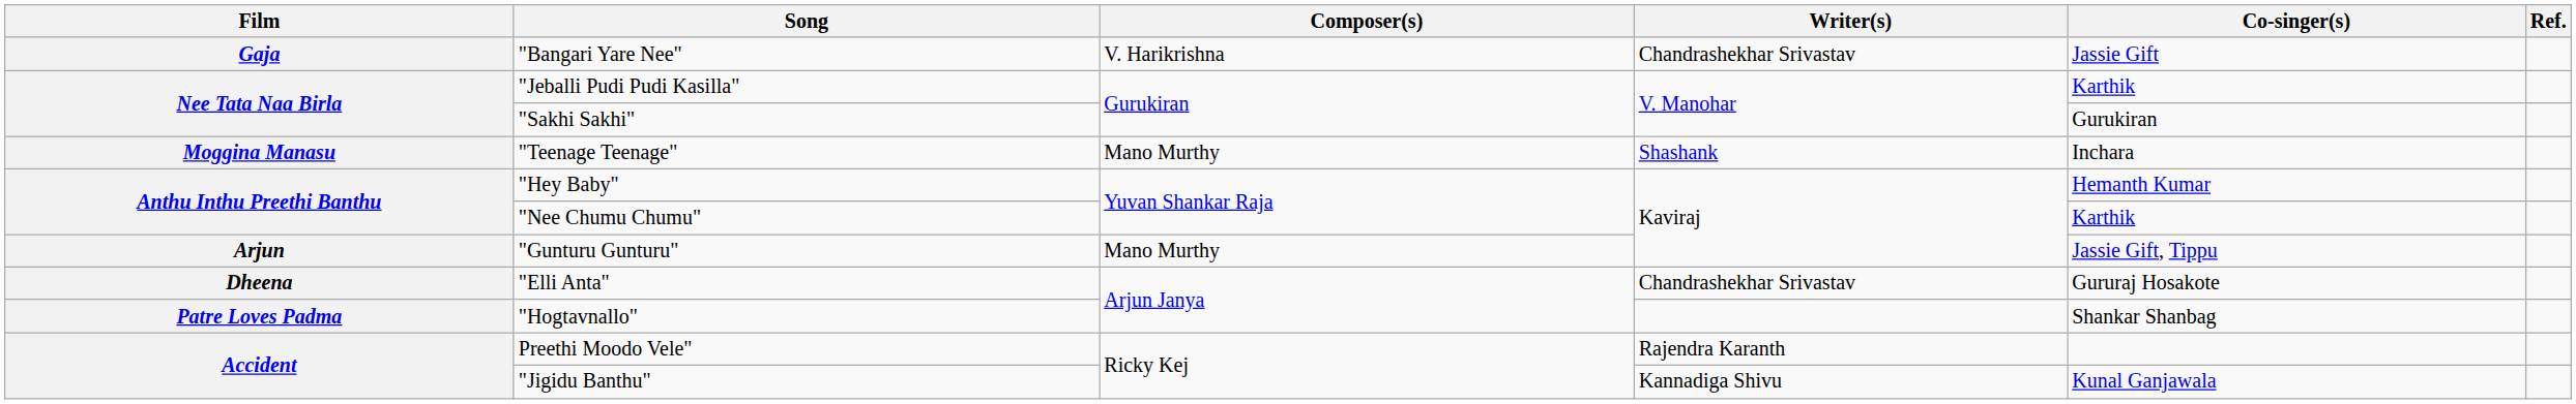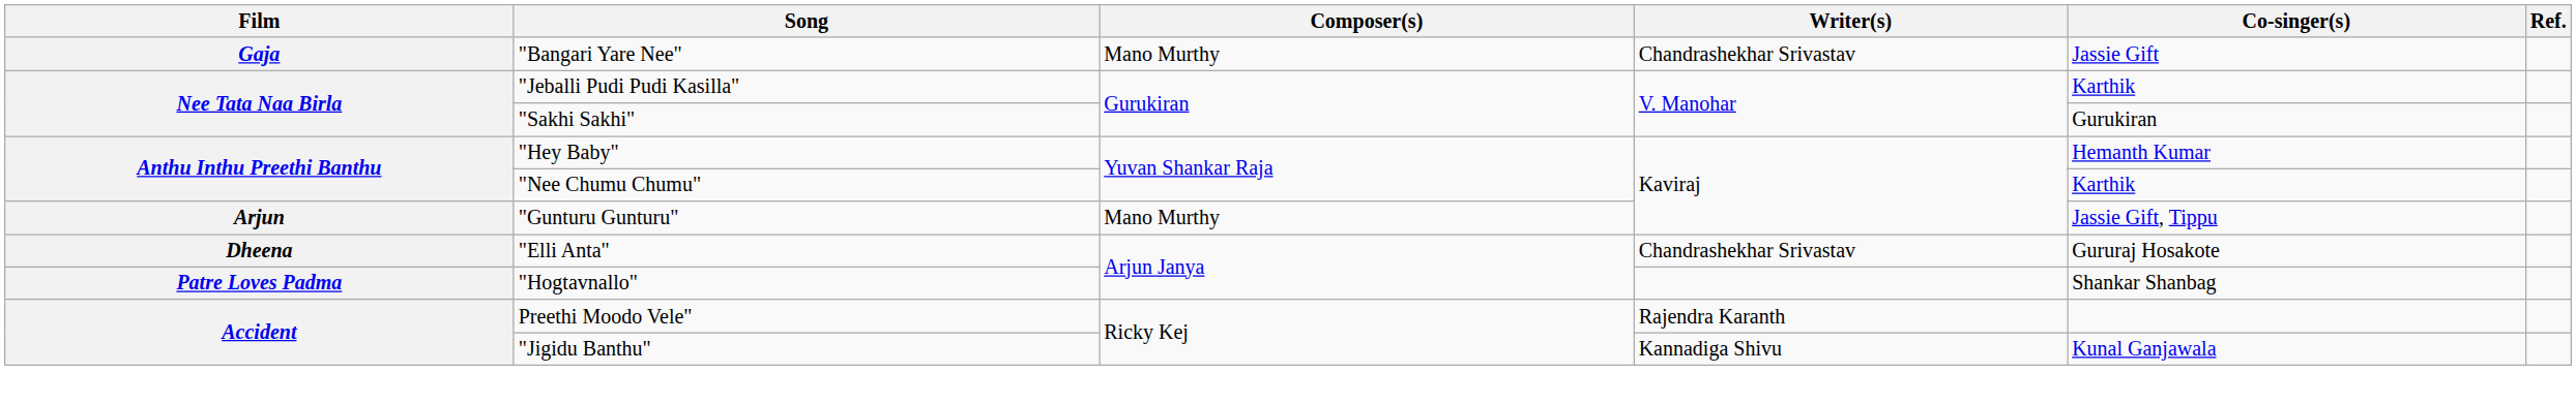"Bangari Yare Nee" | Composer(s): V. Harikrishna -> Mano Murthy
- row: Moggina Manasu | "Teenage Teenage" | Mano Murthy | Shashank | Inchara
